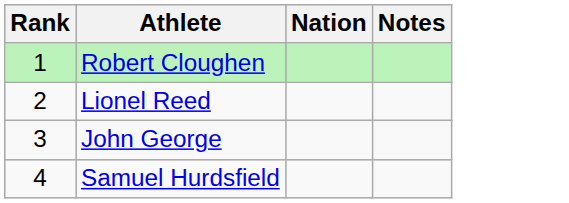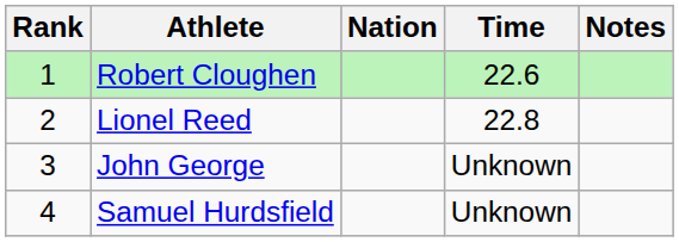+ column: Time | 22.6 | 22.8 | Unknown | Unknown
